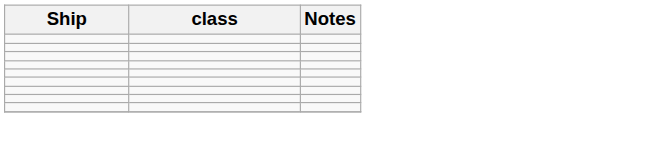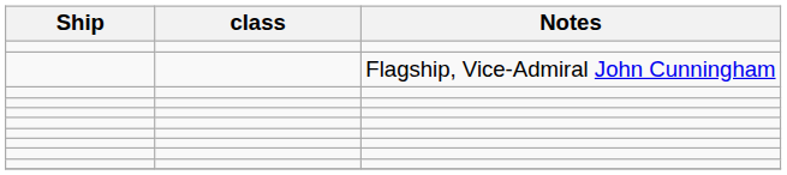+ row: Flagship, Vice-Admiral John Cunningham
